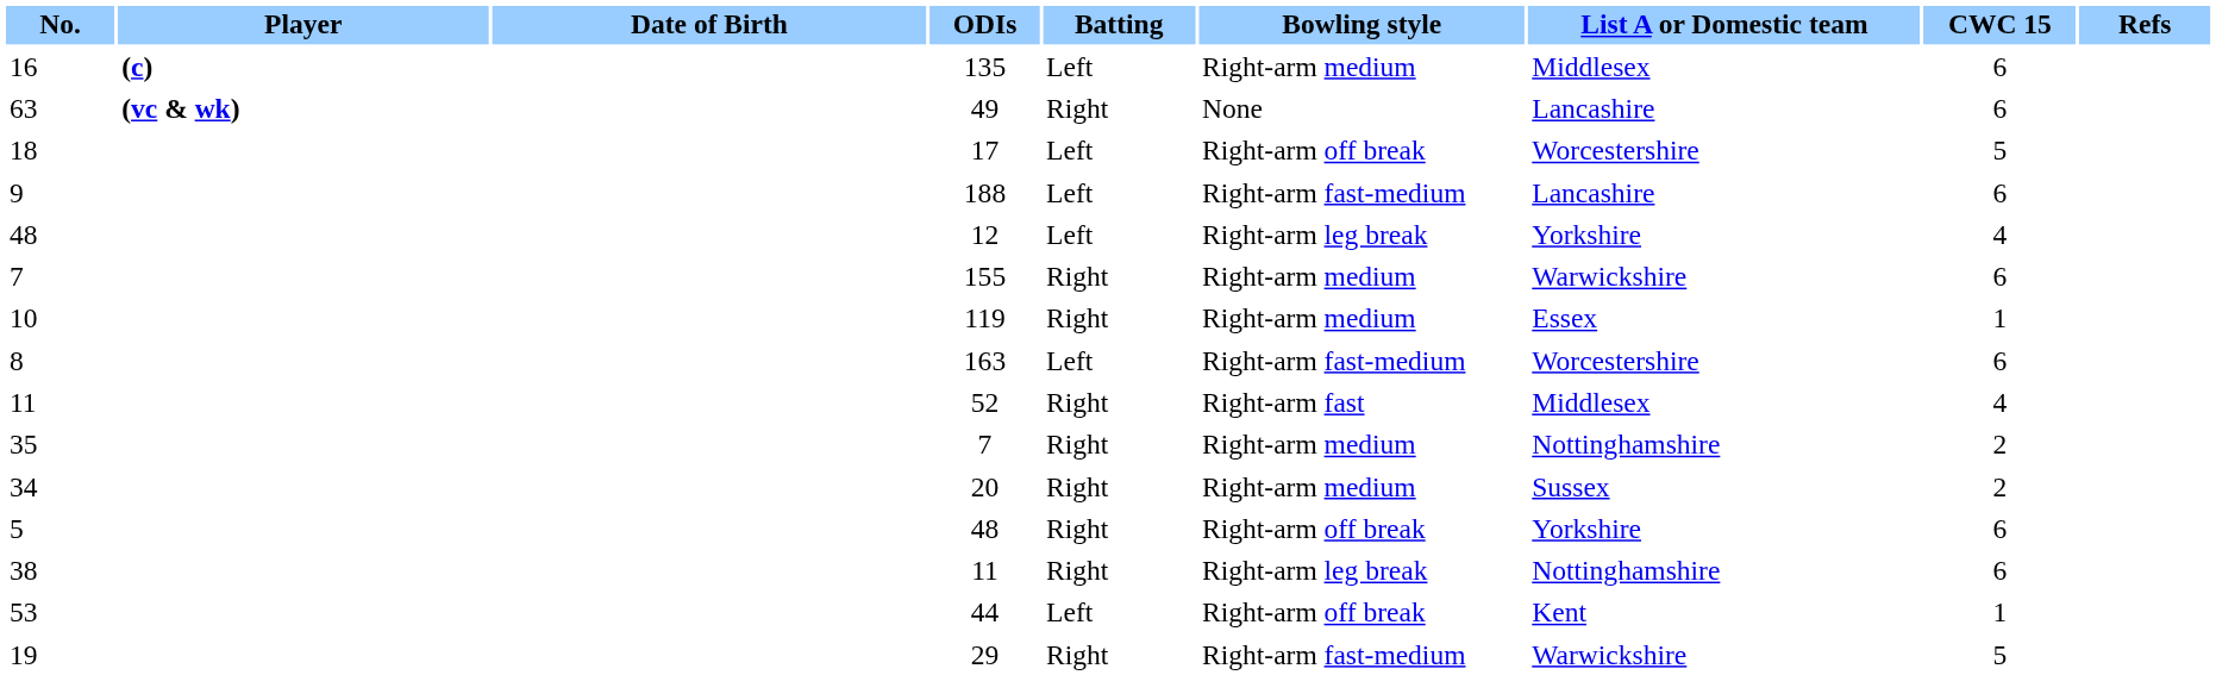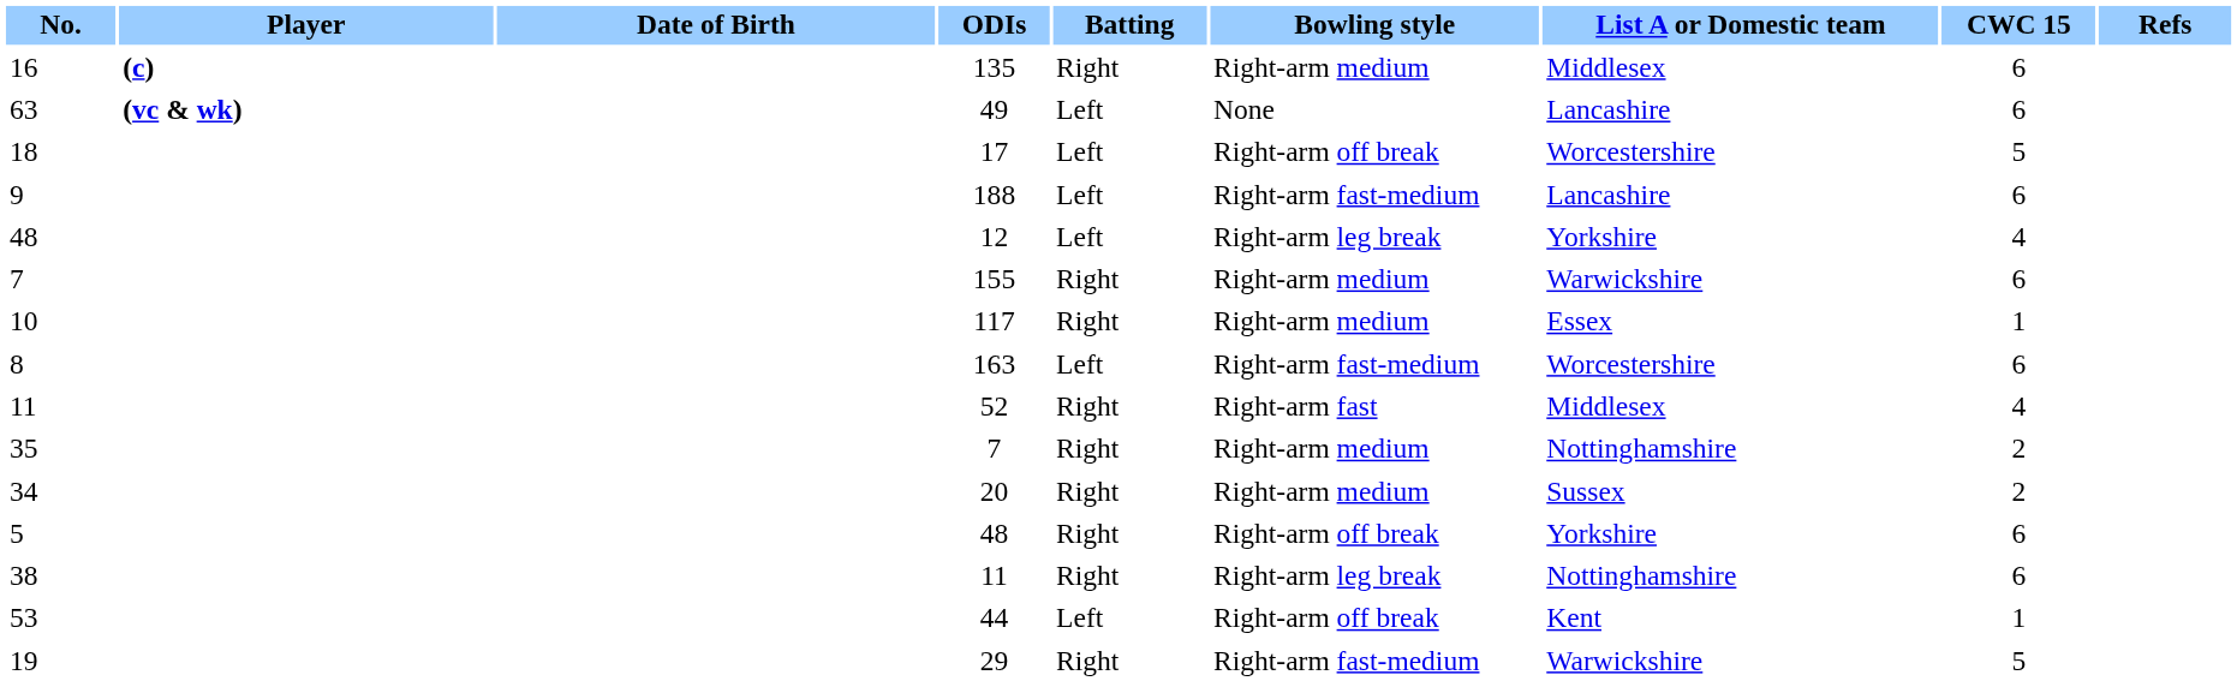16 | Batting: Left -> Right
63 | Batting: Right -> Left
10 | ODIs: 119 -> 117
